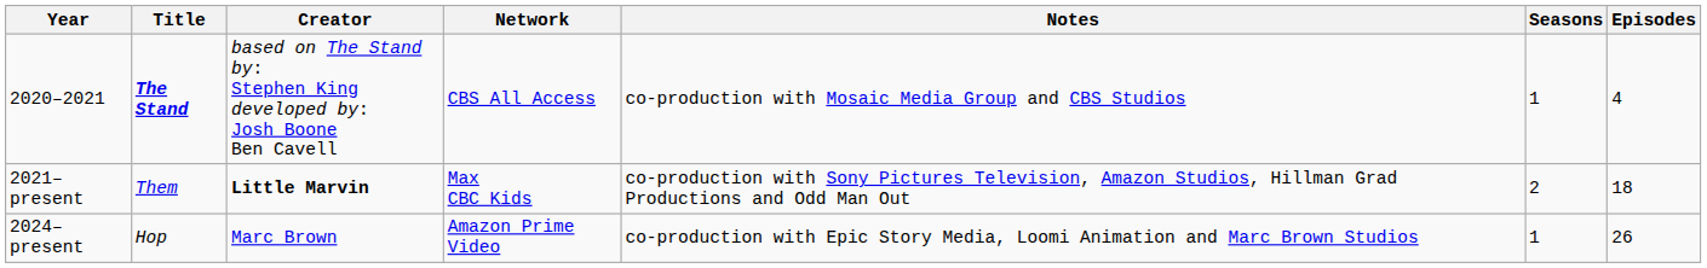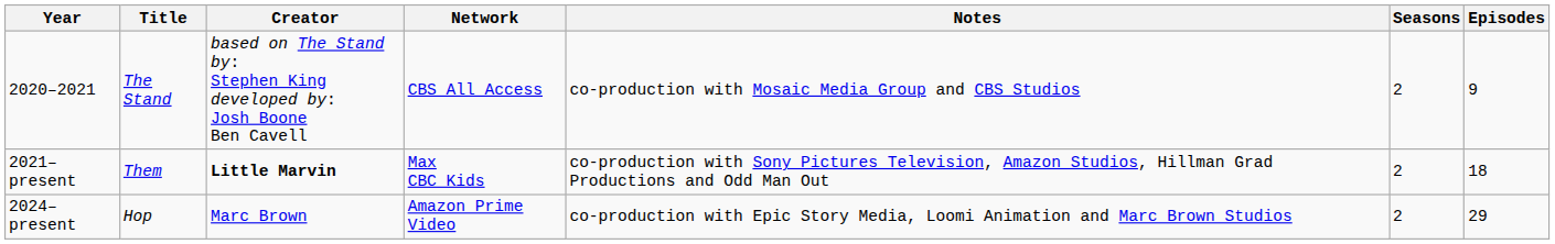2020–2021 | Title: bold -> normal
2020–2021 | Seasons: 1 -> 2
2020–2021 | Episodes: 4 -> 9
2024–present | Seasons: 1 -> 2
2024–present | Episodes: 26 -> 29
